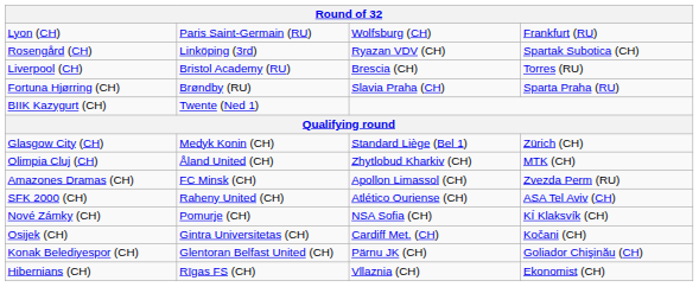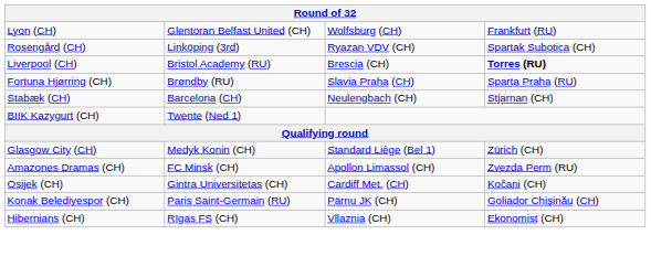Lyon (CH) | column 2: Paris Saint-Germain (RU) -> Glentoran Belfast United (CH)
Liverpool (CH) | column 4: normal -> bold
+ row: Stabæk (CH) | Barcelona (CH) | Neulengbach (CH) | Stjarnan (CH)
- row: Olimpia Cluj (CH) | Åland United (CH) | Zhytlobud Kharkiv (CH) | MTK (CH)
- row: SFK 2000 (CH) | Raheny United (CH) | Atlético Ouriense (CH) | ASA Tel Aviv (CH)
- row: Nové Zámky (CH) | Pomurje (CH) | NSA Sofia (CH) | KÍ Klaksvík (CH)
Konak Belediyespor (CH) | column 2: Glentoran Belfast United (CH) -> Paris Saint-Germain (RU)
